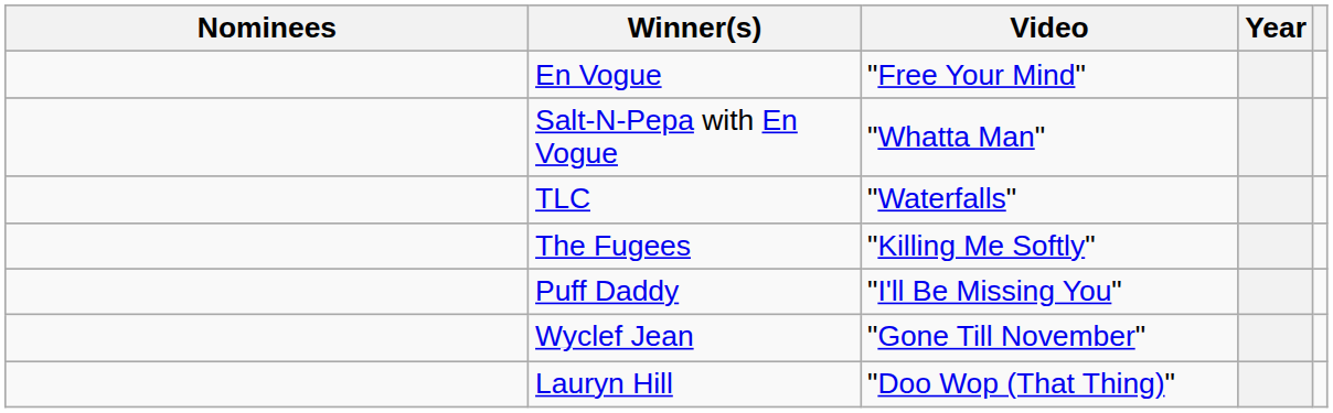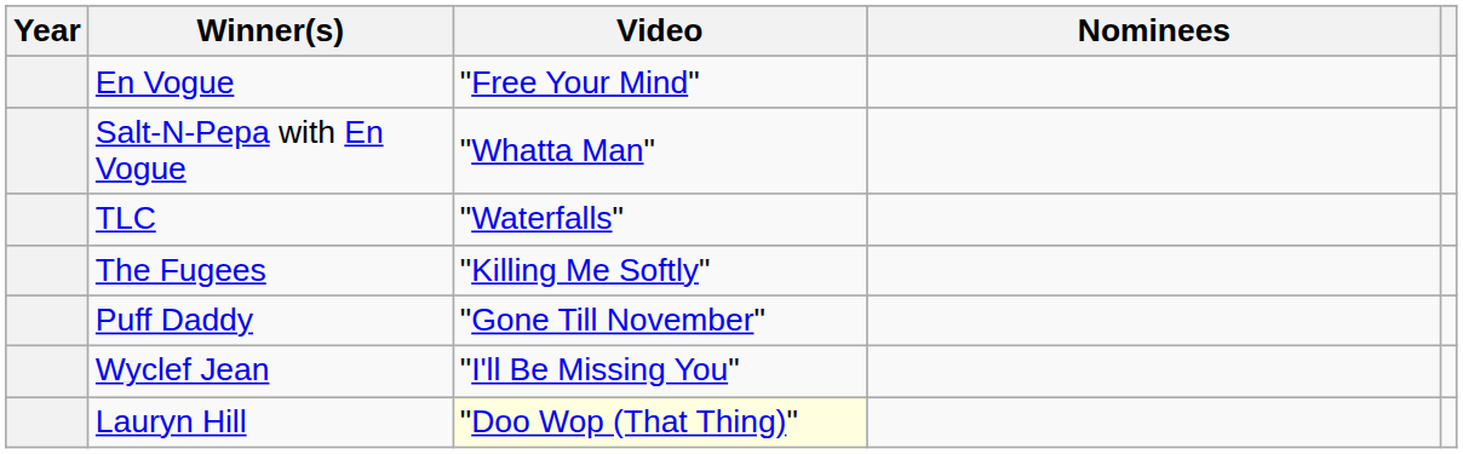columns swapped: Year <-> Nominees
Puff Daddy | Video: "I'll Be Missing You" -> "Gone Till November"
Wyclef Jean | Video: "Gone Till November" -> "I'll Be Missing You"
Lauryn Hill | Video: no background -> lightyellow background
